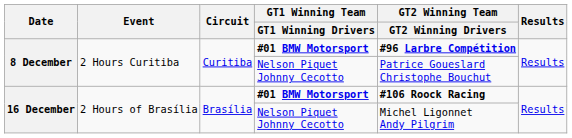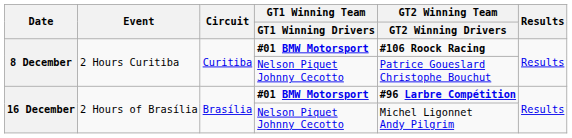8 December / #01 BMW Motorsport | GT2 Winning Team / GT2 Winning Drivers: #96 Larbre Compétition -> #106 Roock Racing
16 December / #01 BMW Motorsport | GT2 Winning Team / GT2 Winning Drivers: #106 Roock Racing -> #96 Larbre Compétition
